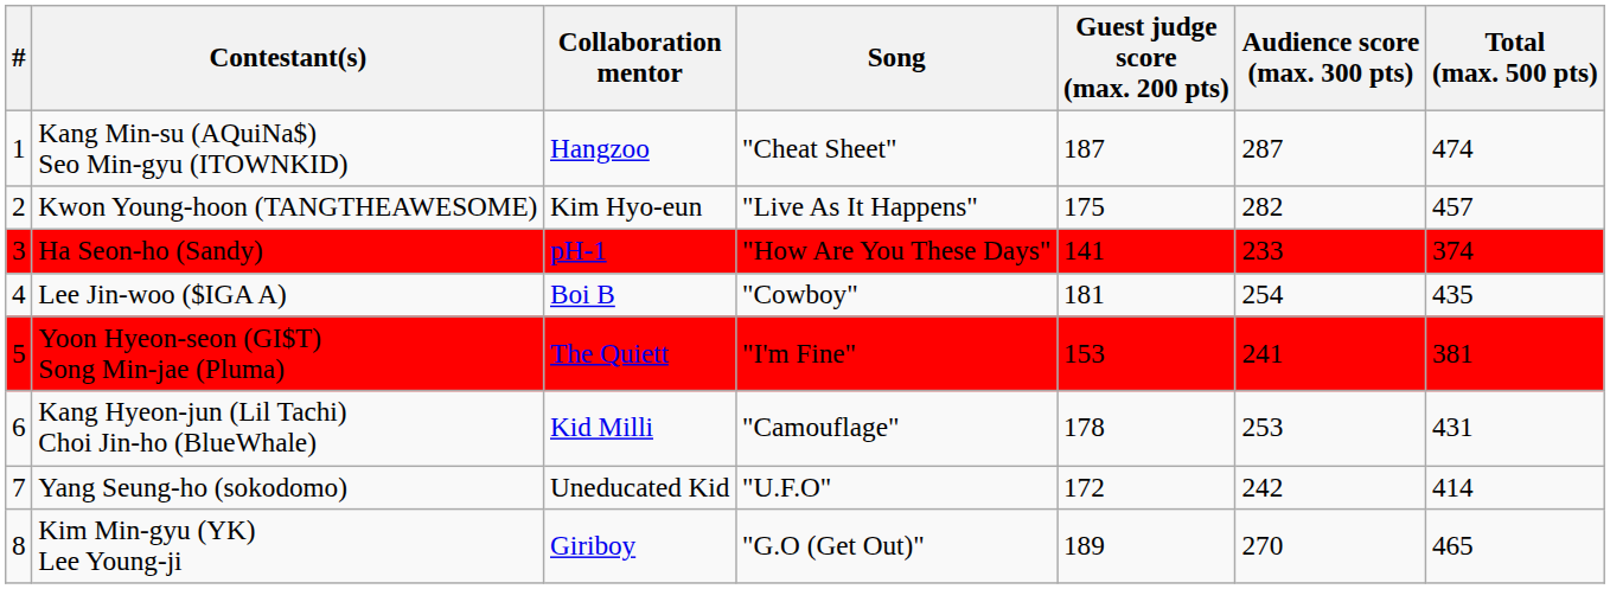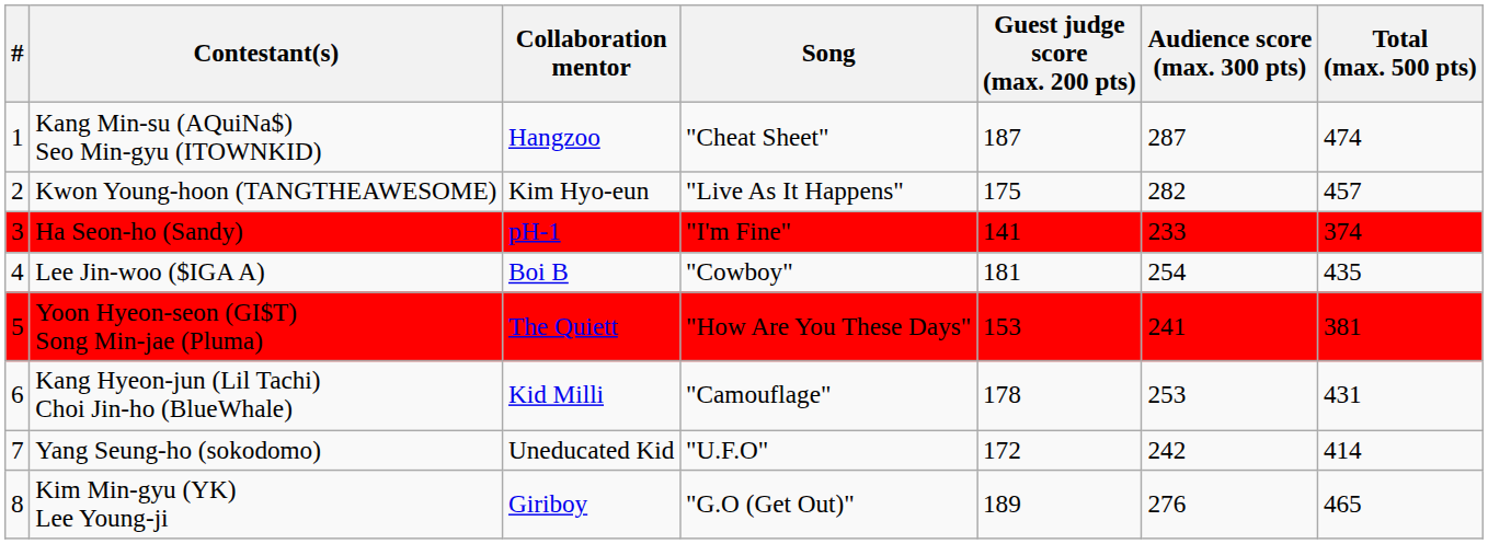Ha Seon-ho (Sandy) | Song: "How Are You These Days" -> "I'm Fine"
Yoon Hyeon-seon (GI$T) Song Min-jae (Pluma) | Song: "I'm Fine" -> "How Are You These Days"
Kim Min-gyu (YK) Lee Young-ji | Audience score (max. 300 pts): 270 -> 276
